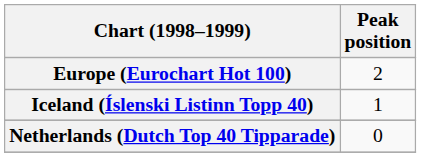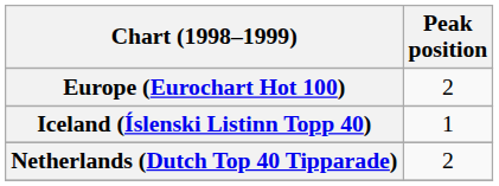Netherlands (Dutch Top 40 Tipparade) | Peak position: 0 -> 2
